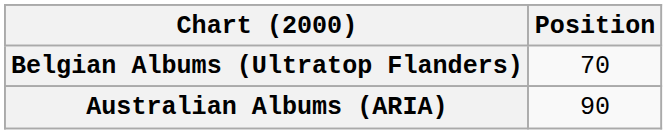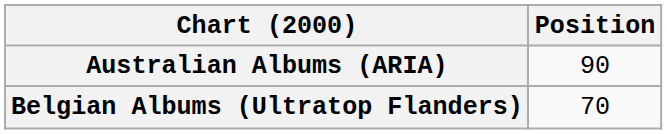rows swapped: Australian Albums (ARIA) <-> Belgian Albums (Ultratop Flanders)
